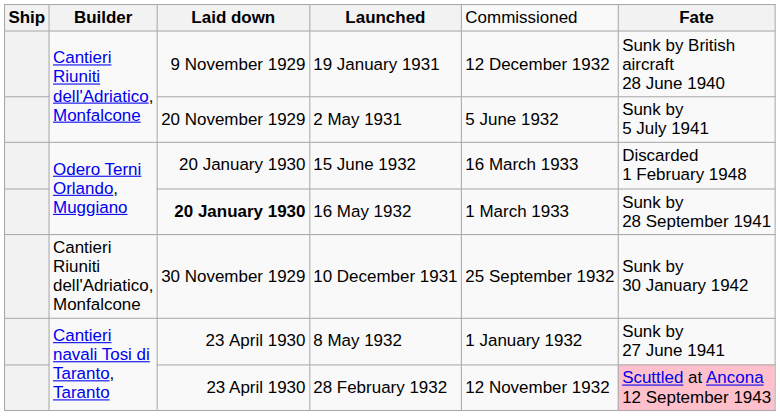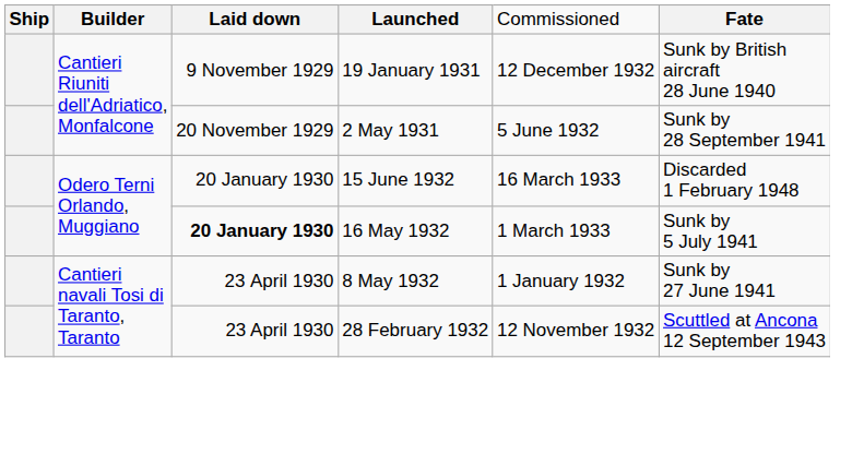2 May 1931 | column 6: Sunk by 5 July 1941 -> Sunk by 28 September 1941
16 May 1932 | column 6: Sunk by 28 September 1941 -> Sunk by 5 July 1941
- row: Cantieri Riuniti dell'Adriatico, Monfalcone | 30 November 1929 | 10 December 1931 | 25 September 1932 | Sunk by 30 January 1942
28 February 1932 | column 6: pink background -> no background
